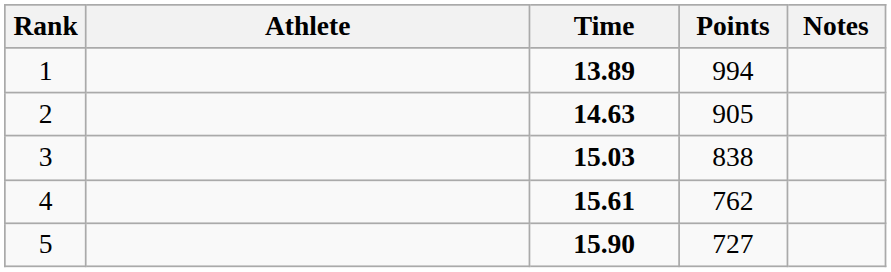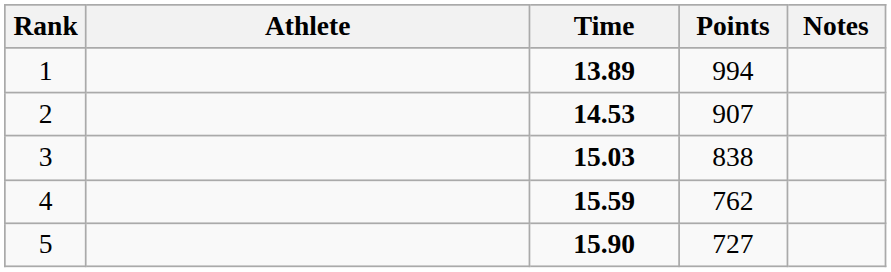2 | Time: 14.63 -> 14.53
2 | Points: 905 -> 907
4 | Time: 15.61 -> 15.59
